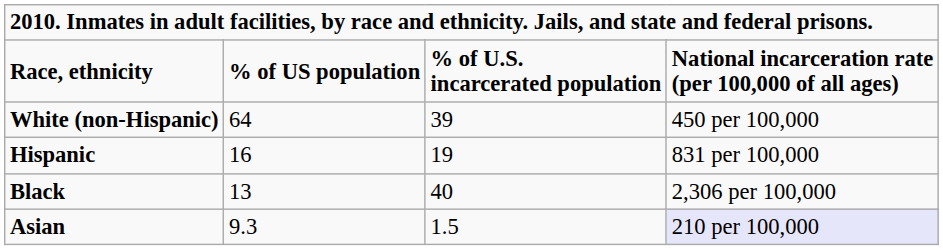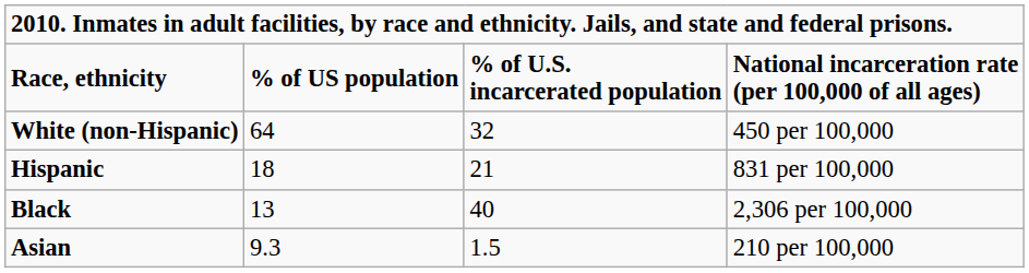White (non-Hispanic) | column 3: 39 -> 32
Hispanic | column 2: 16 -> 18
Hispanic | column 3: 19 -> 21
Asian | column 4: lavender background -> no background
